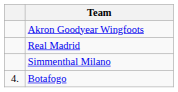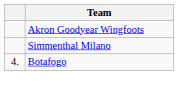- row: Real Madrid
